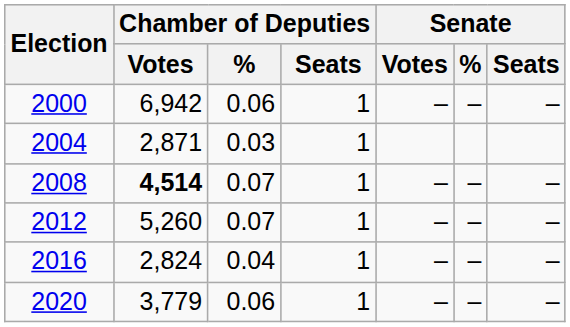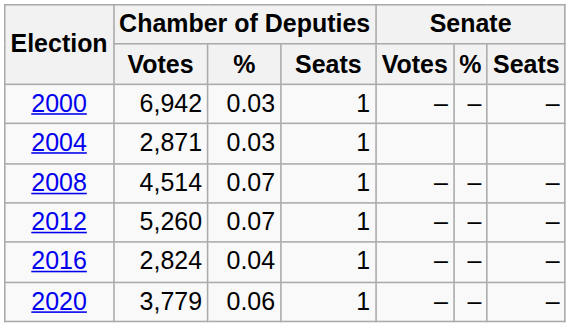2000 | Chamber of Deputies / %: 0.06 -> 0.03
2008 | Chamber of Deputies / Votes: bold -> normal
